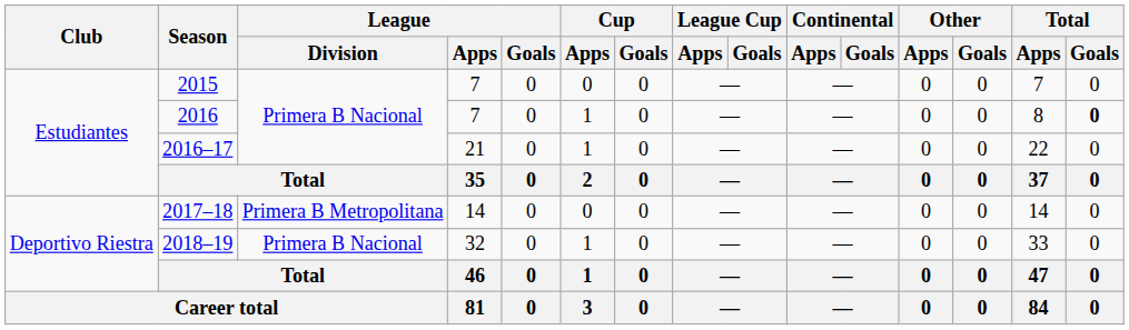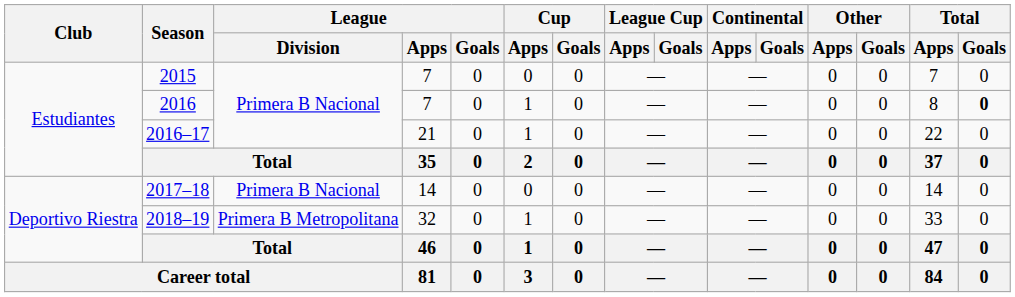2017–18 | League / Division: Primera B Metropolitana -> Primera B Nacional
2018–19 | League / Division: Primera B Nacional -> Primera B Metropolitana
